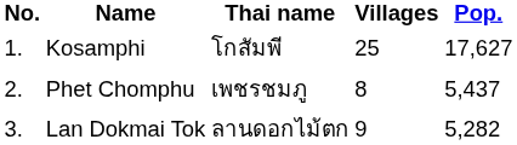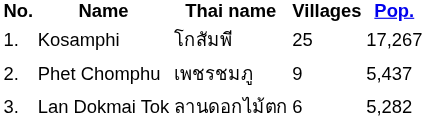Kosamphi | Pop.: 17,627 -> 17,267
Phet Chomphu | Villages: 8 -> 9
Lan Dokmai Tok | Villages: 9 -> 6
